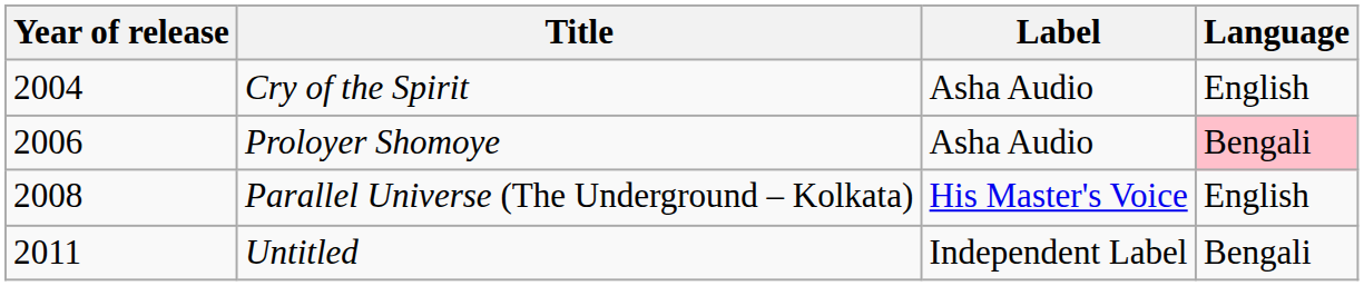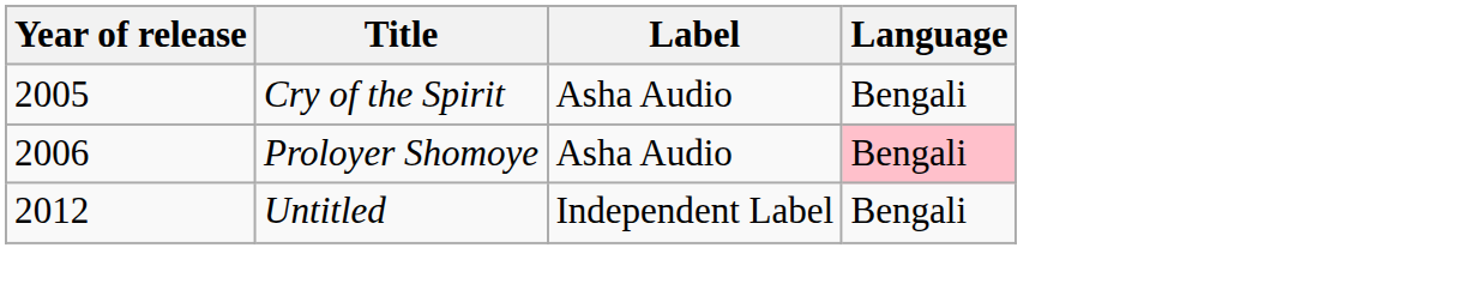Cry of the Spirit | Year of release: 2004 -> 2005
Cry of the Spirit | Language: English -> Bengali
- row: 2008 | Parallel Universe (The Underground – Kolkata) | His Master's Voice | English
Untitled | Year of release: 2011 -> 2012
